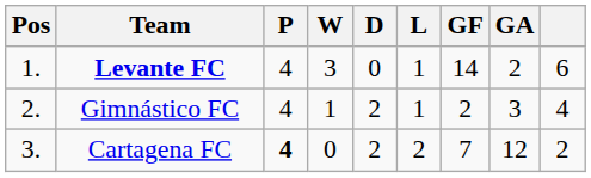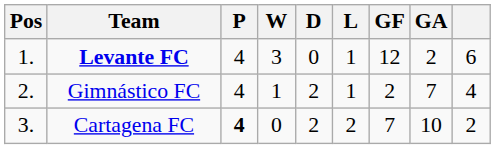Levante FC | GF: 14 -> 12
Gimnástico FC | GA: 3 -> 7
Cartagena FC | GA: 12 -> 10
